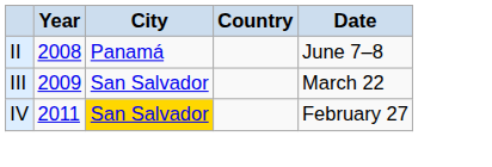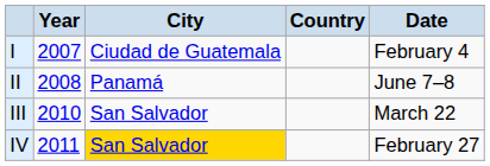+ row: I | 2007 | Ciudad de Guatemala | February 4
III | Year: 2009 -> 2010
